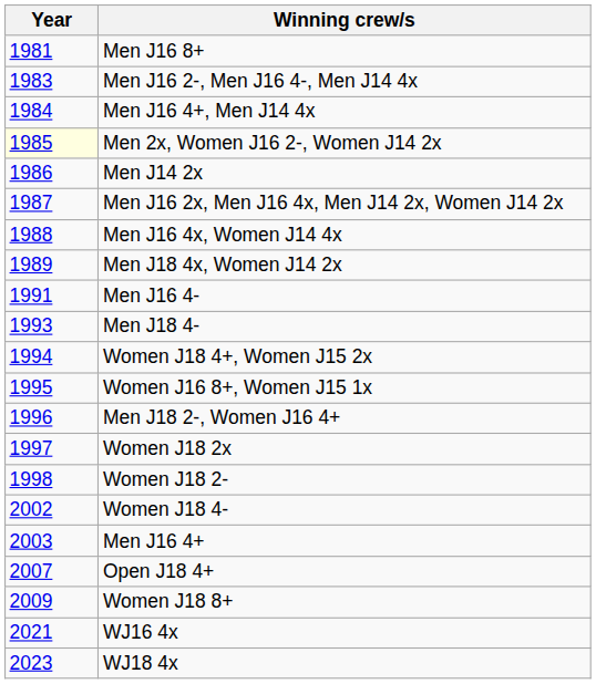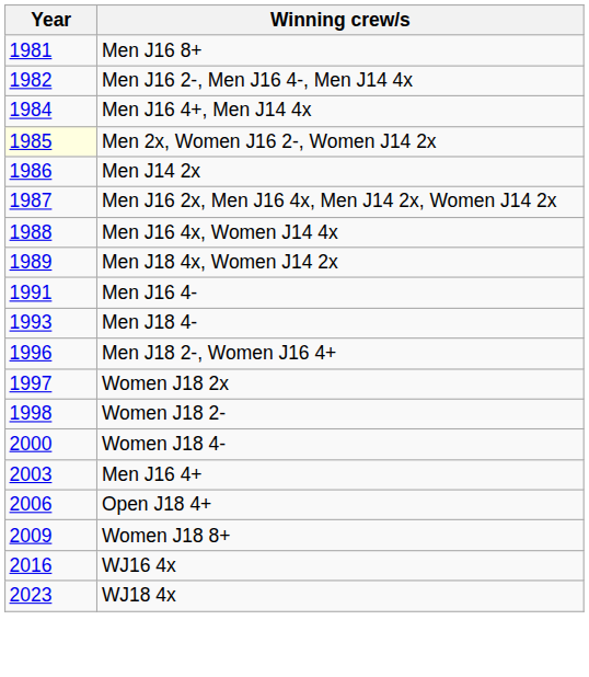Men J16 2-, Men J16 4-, Men J14 4x | Year: 1983 -> 1982
- row: 1994 | Women J18 4+, Women J15 2x
- row: 1995 | Women J16 8+, Women J15 1x
Women J18 4- | Year: 2002 -> 2000
Open J18 4+ | Year: 2007 -> 2006
WJ16 4x | Year: 2021 -> 2016
